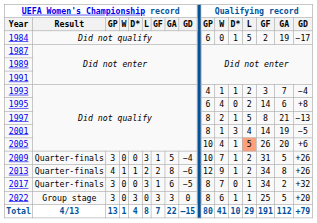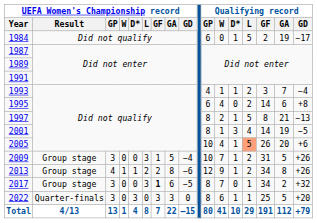2009 | UEFA Women's Championship record / Result: Quarter-finals -> Group stage
2013 | UEFA Women's Championship record / Result: Quarter-finals -> Group stage
2017 | UEFA Women's Championship record / Result: Quarter-finals -> Group stage
2017 | UEFA Women's Championship record / GF: normal -> bold
2022 | UEFA Women's Championship record / Result: Group stage -> Quarter-finals
